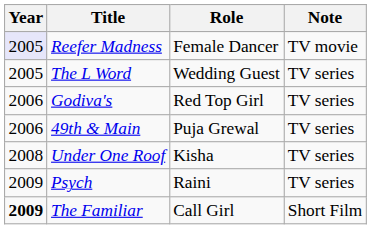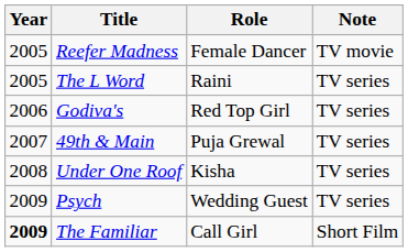Reefer Madness | Year: lavender background -> no background
The L Word | Role: Wedding Guest -> Raini
49th & Main | Year: 2006 -> 2007
Psych | Role: Raini -> Wedding Guest
